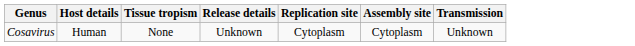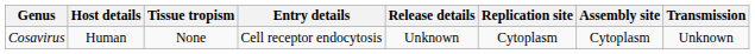+ column: Entry details | Cell receptor endocytosis
